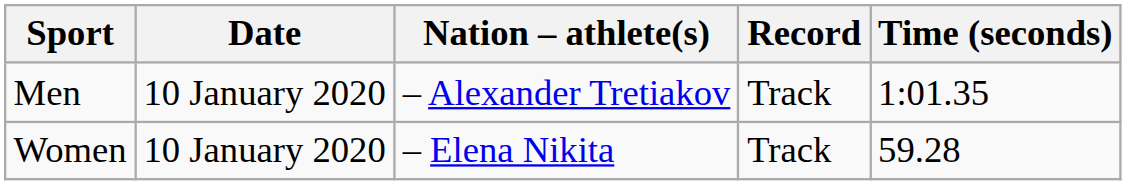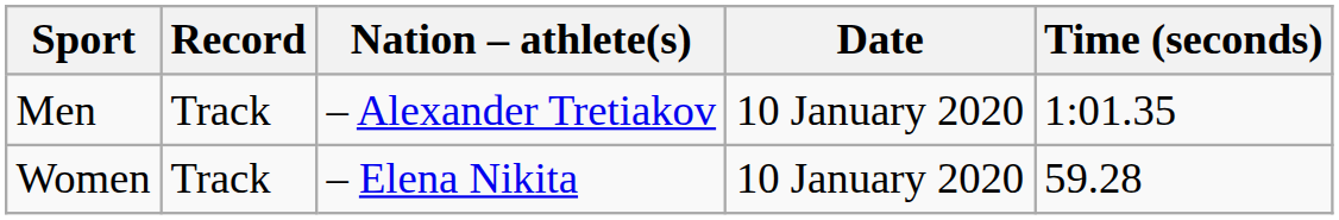columns swapped: Record <-> Date
